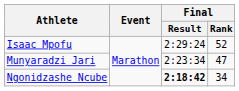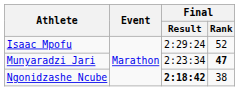Munyaradzi Jari | Final / Rank: normal -> bold
Ngonidzashe Ncube | Final / Rank: 34 -> 38
